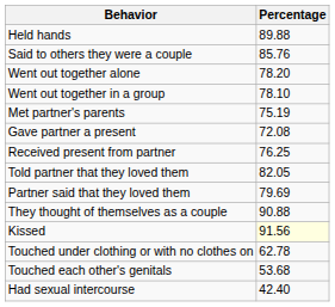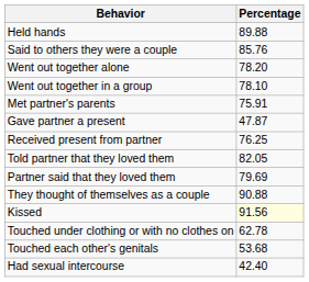Met partner's parents | Percentage: 75.19 -> 75.91
Gave partner a present | Percentage: 72.08 -> 47.87
